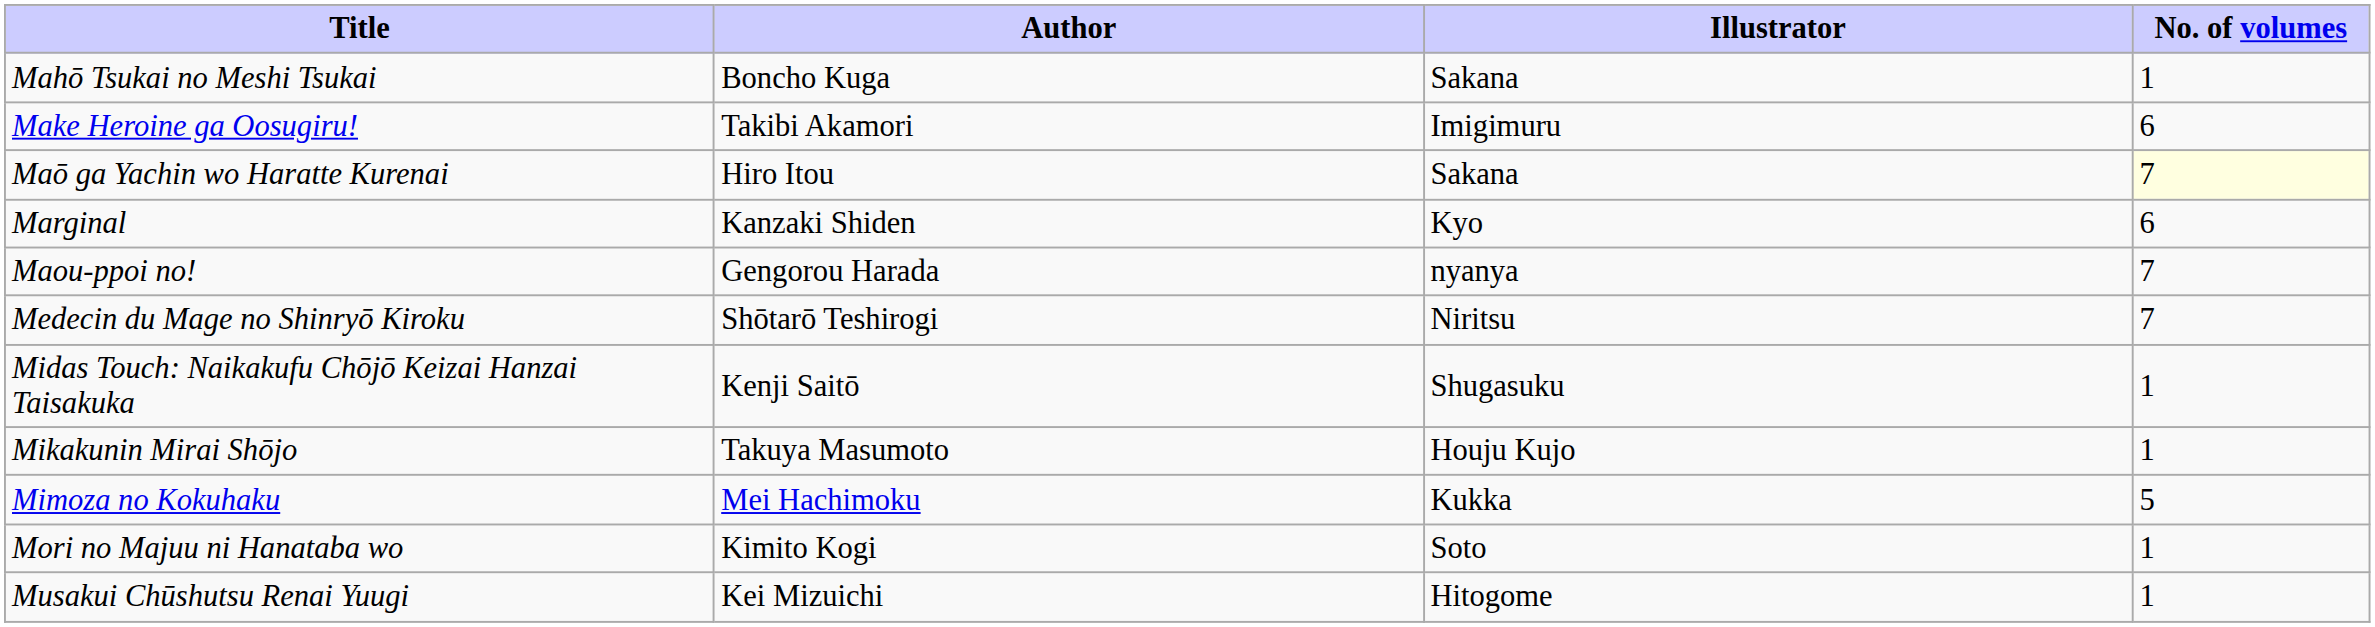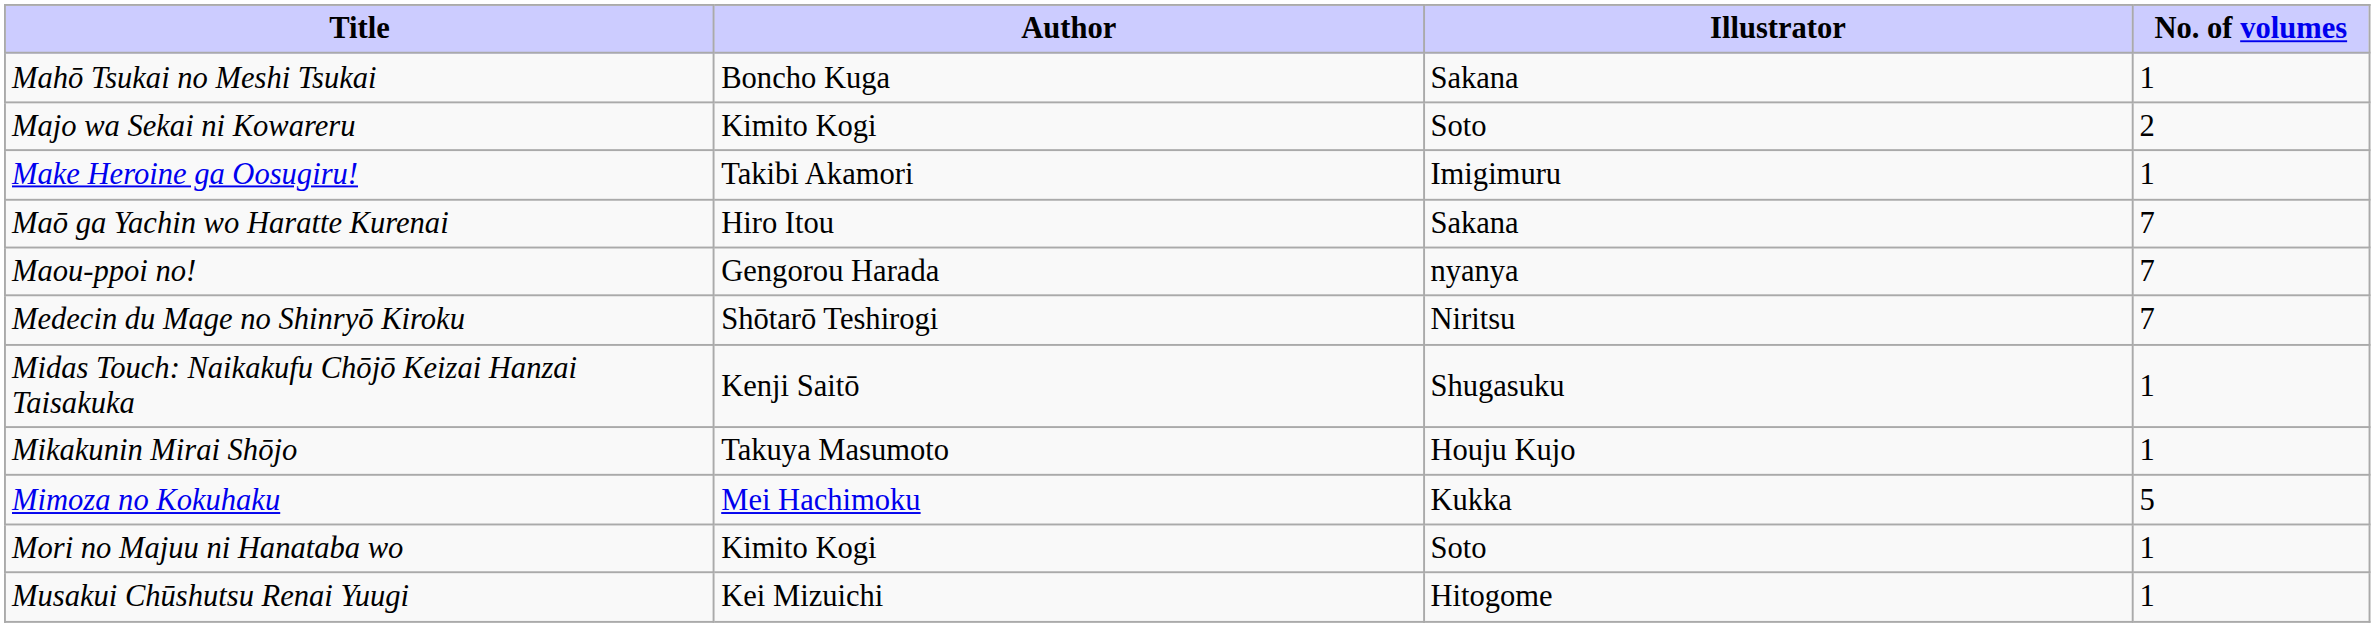+ row: Majo wa Sekai ni Kowareru | Kimito Kogi | Soto | 2
Make Heroine ga Oosugiru! | No. of volumes: 6 -> 1
Maō ga Yachin wo Haratte Kurenai | No. of volumes: lightyellow background -> no background
- row: Marginal | Kanzaki Shiden | Kyo | 6
